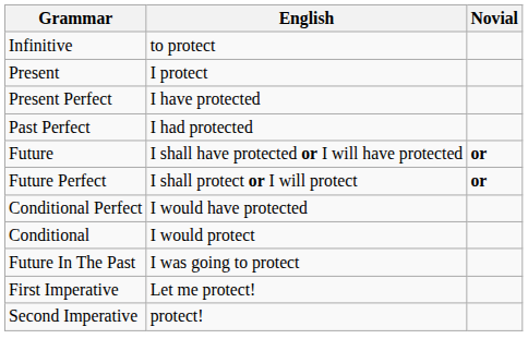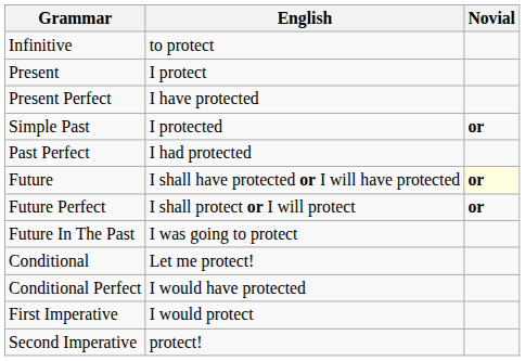+ row: Simple Past | I protected | or
Future | Novial: no background -> lightyellow background
rows swapped: Future In The Past <-> Conditional Perfect
Conditional | English: I would protect -> Let me protect!
First Imperative | English: Let me protect! -> I would protect
